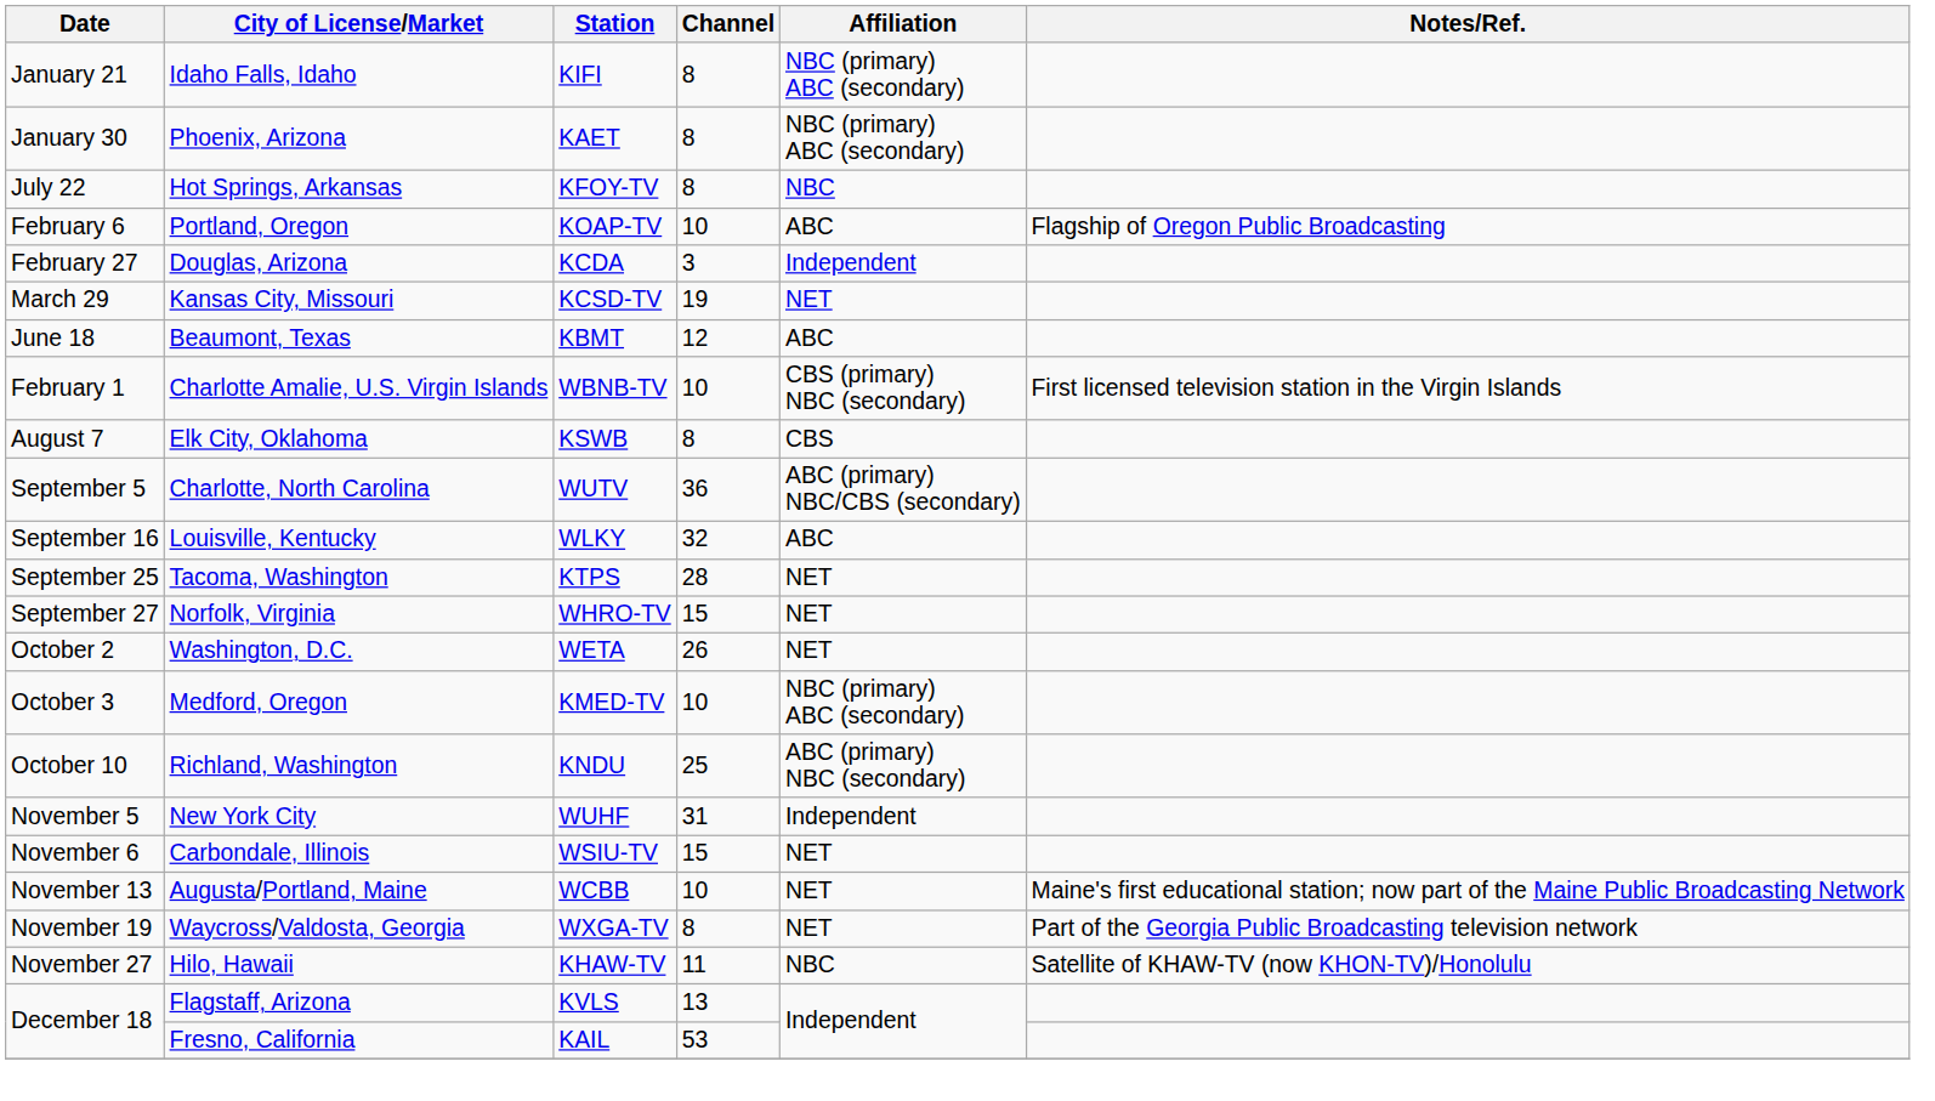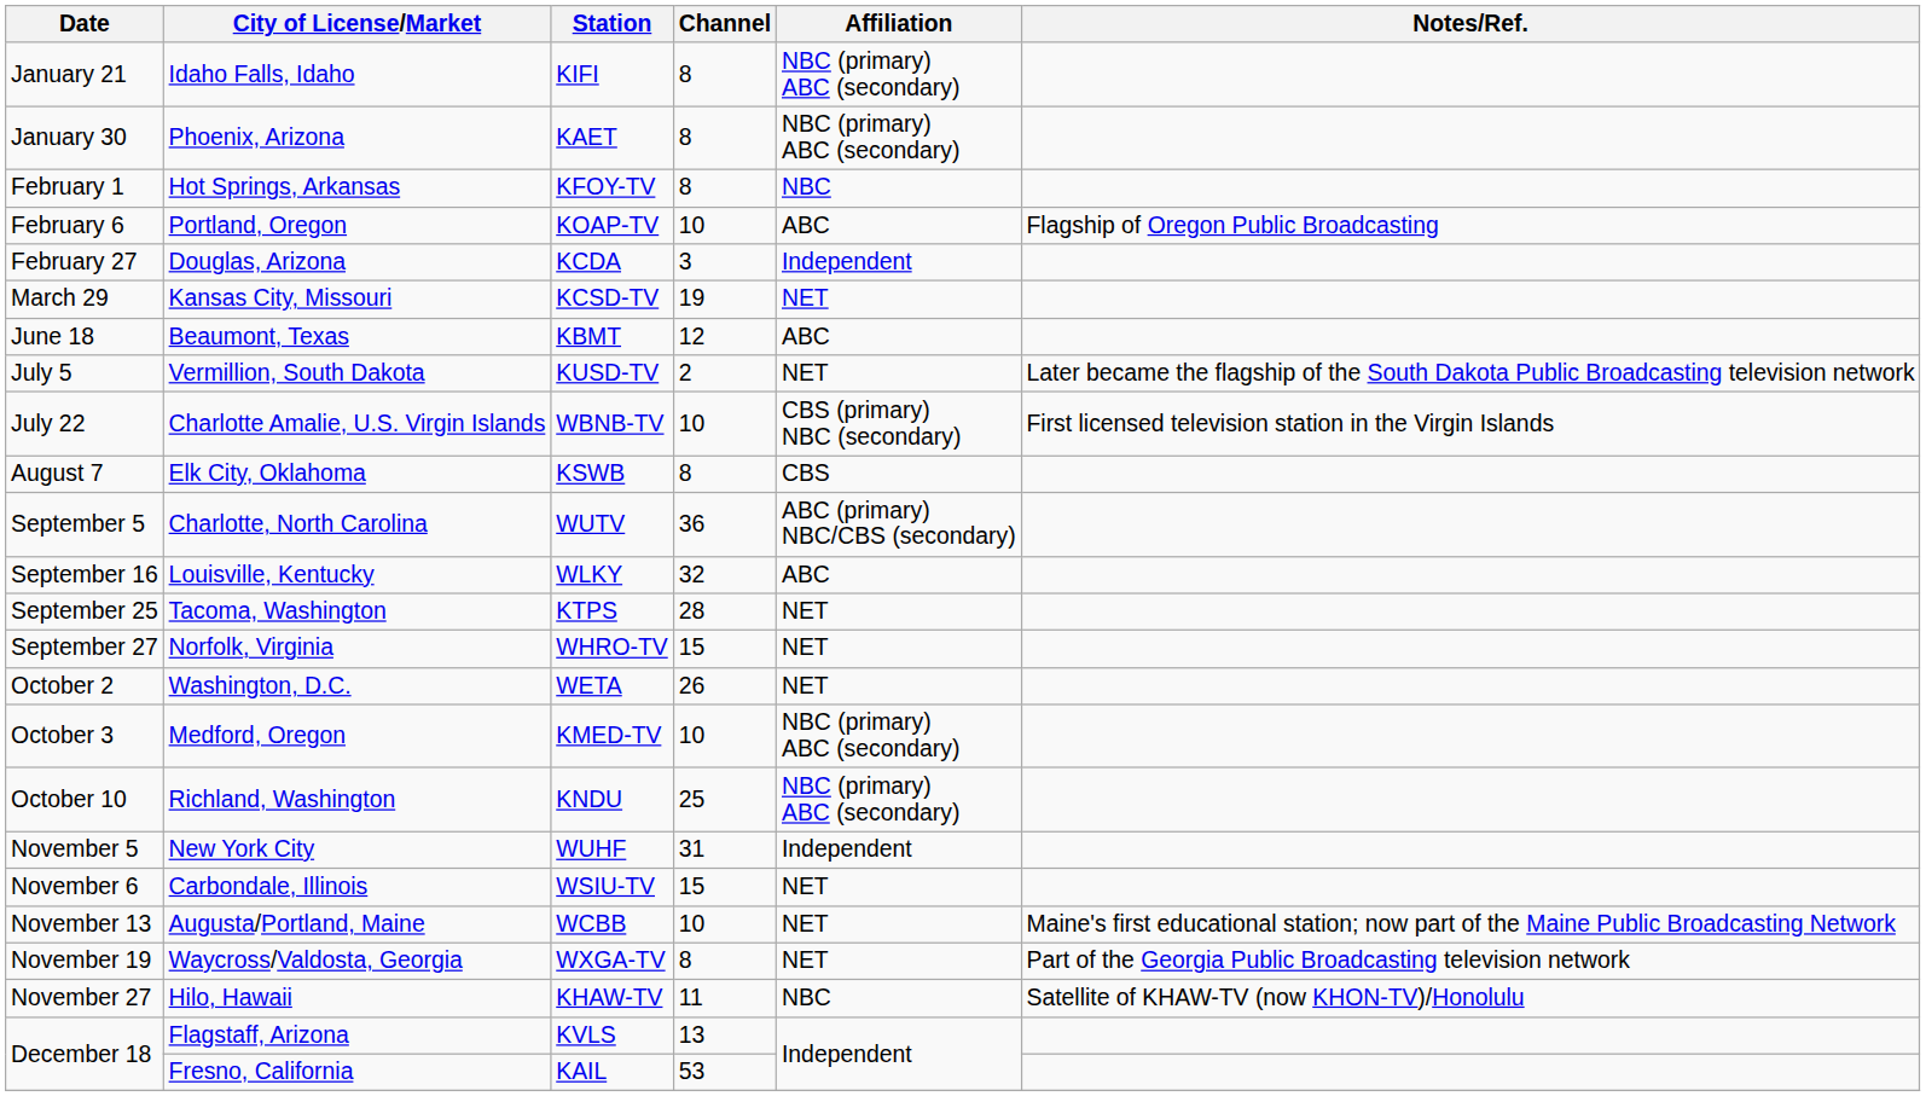Hot Springs, Arkansas | Date: July 22 -> February 1
+ row: July 5 | Vermillion, South Dakota | KUSD-TV | 2 | NET | Later became the flagship of the South Dakota Public Broadcasting television network
Charlotte Amalie, U.S. Virgin Islands | Date: February 1 -> July 22
Richland, Washington | Affiliation: ABC (primary) NBC (secondary) -> NBC (primary) ABC (secondary)
